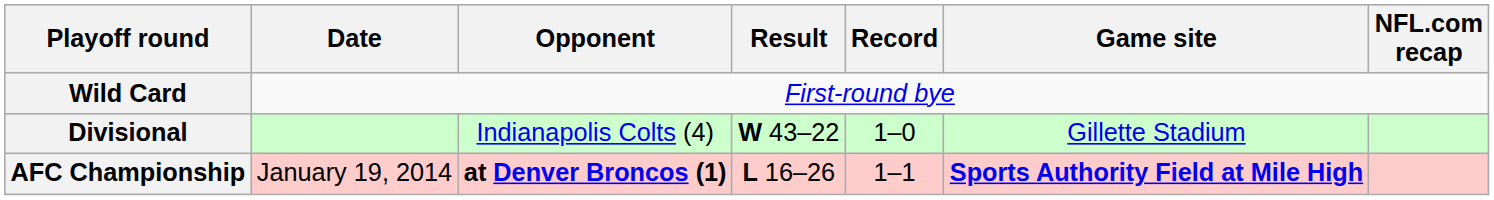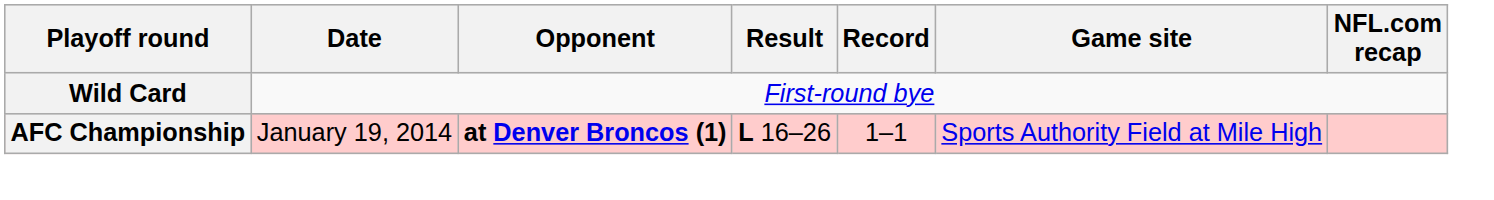- row: Divisional | Indianapolis Colts (4) | W 43–22 | 1–0 | Gillette Stadium
AFC Championship | Game site: bold -> normal
